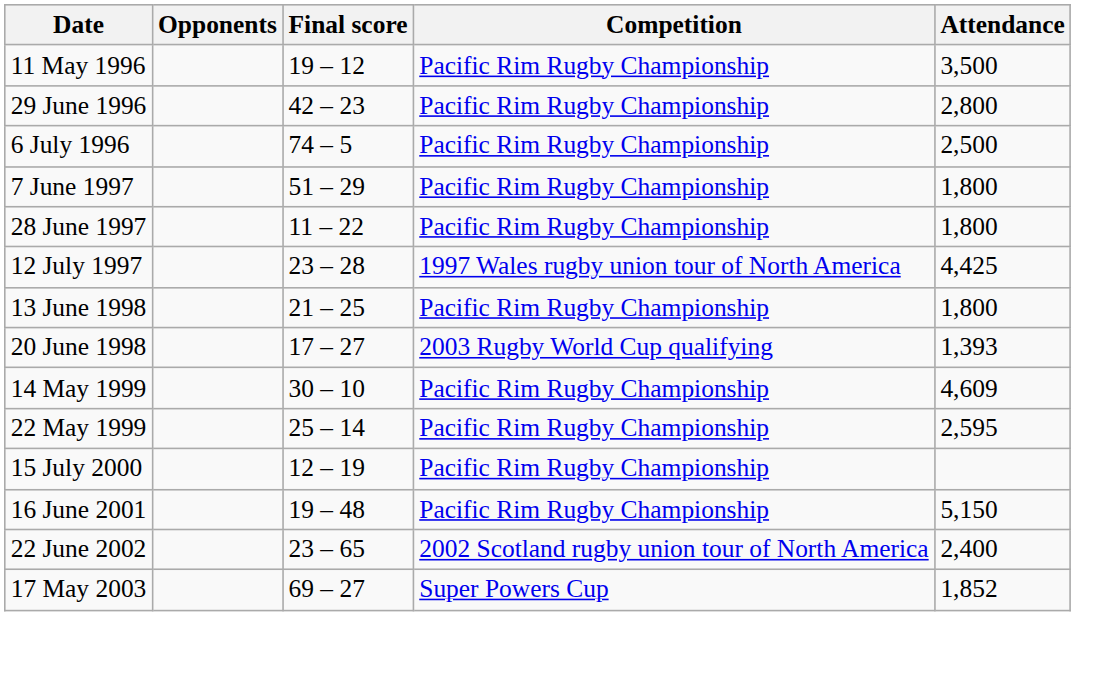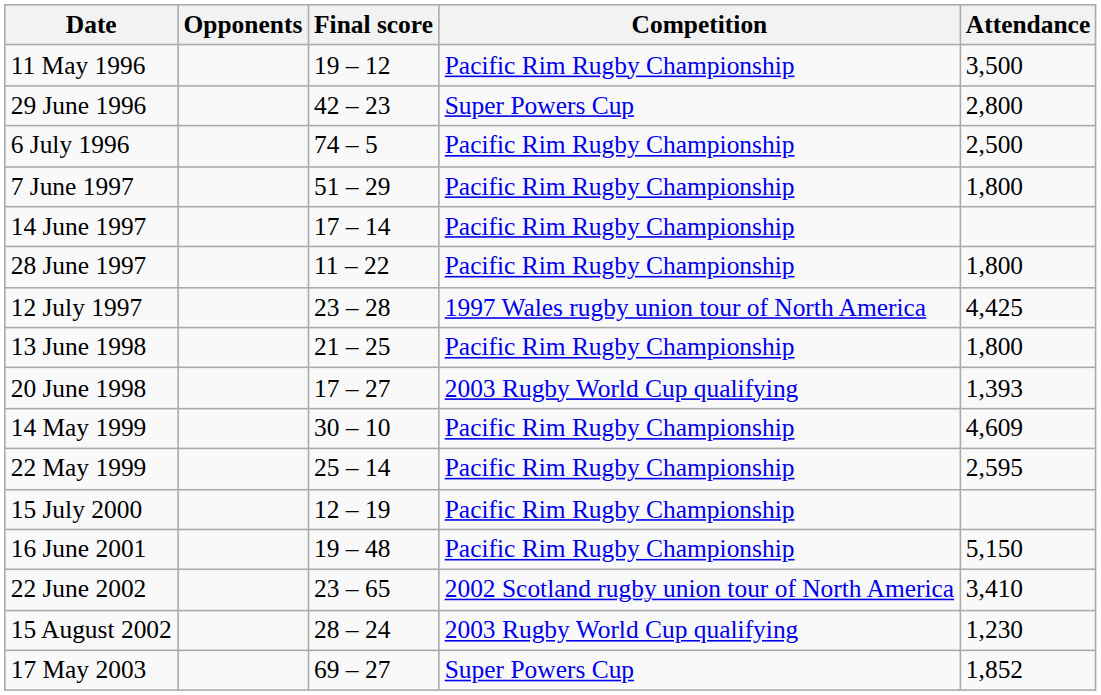29 June 1996 | Competition: Pacific Rim Rugby Championship -> Super Powers Cup
+ row: 14 June 1997 | 17 – 14 | Pacific Rim Rugby Championship
22 June 2002 | Attendance: 2,400 -> 3,410
+ row: 15 August 2002 | 28 – 24 | 2003 Rugby World Cup qualifying | 1,230
